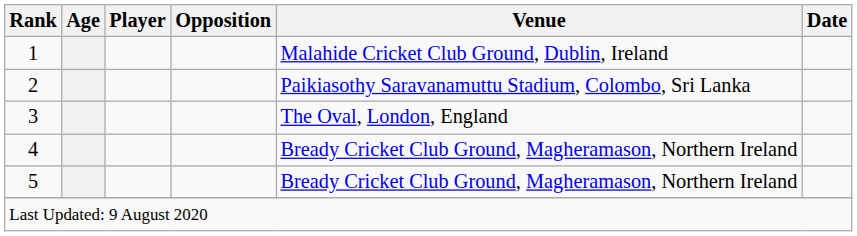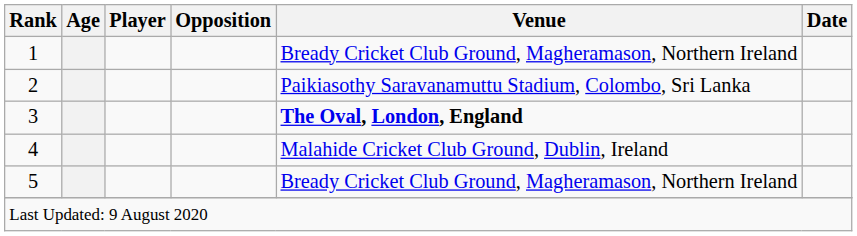1 | Venue: Malahide Cricket Club Ground, Dublin, Ireland -> Bready Cricket Club Ground, Magheramason, Northern Ireland
3 | Venue: normal -> bold
4 | Venue: Bready Cricket Club Ground, Magheramason, Northern Ireland -> Malahide Cricket Club Ground, Dublin, Ireland
